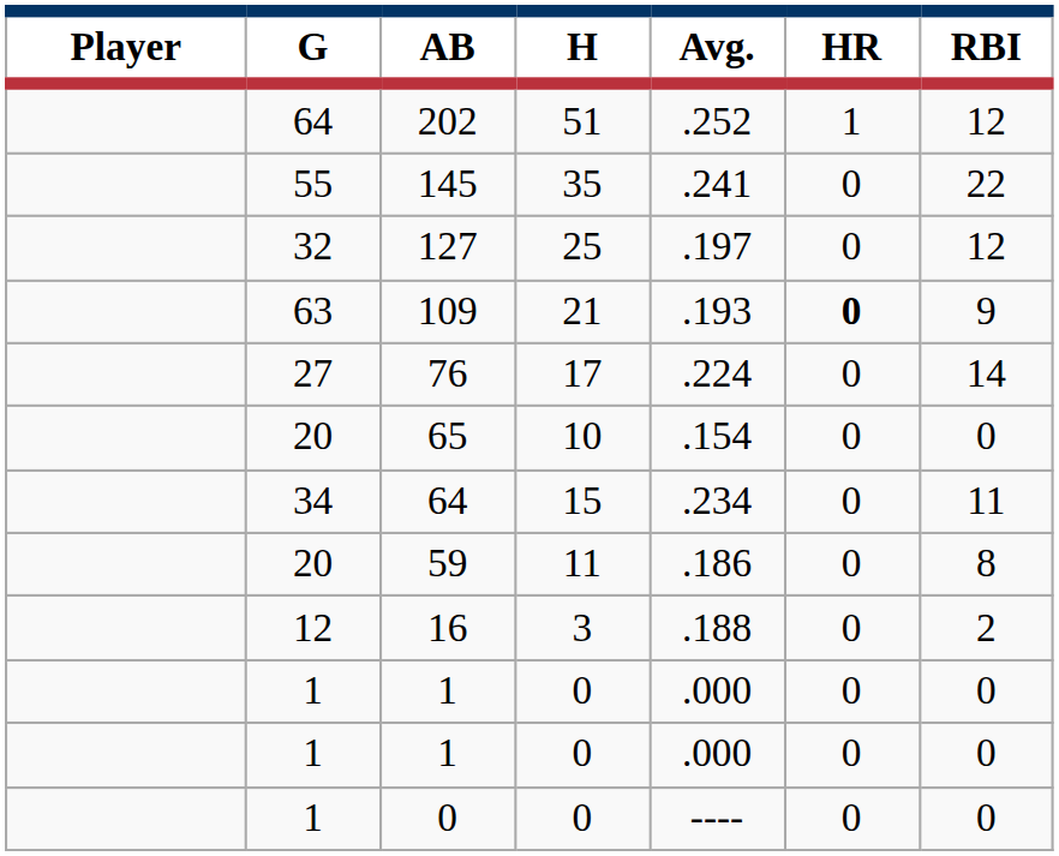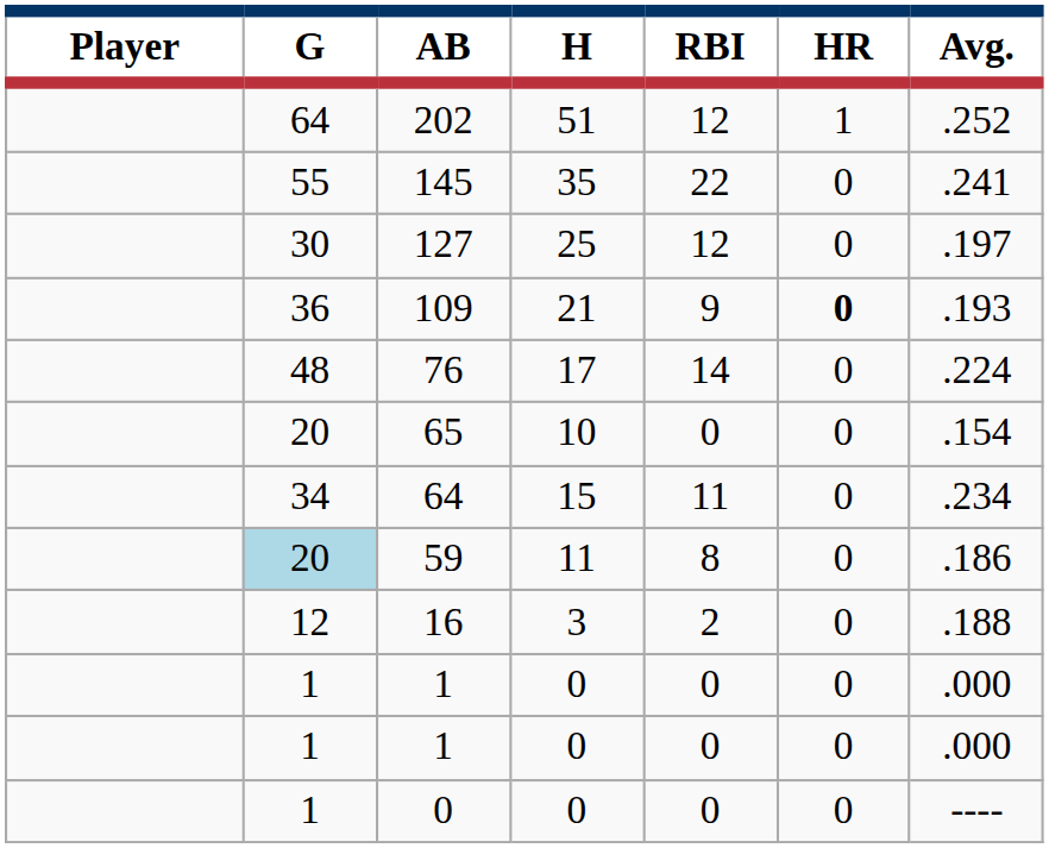columns swapped: Avg. <-> RBI
127 | G: 32 -> 30
109 | G: 63 -> 36
76 | G: 27 -> 48
59 | G: no background -> lightblue background
